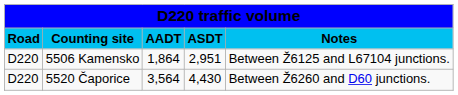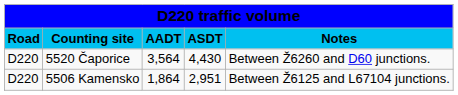rows swapped: 5520 Čaporice <-> 5506 Kamensko
